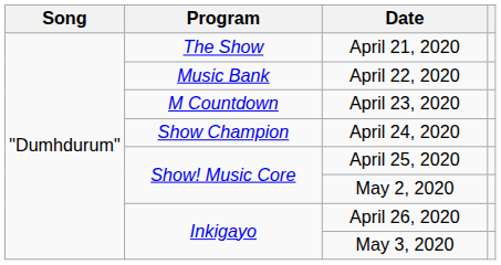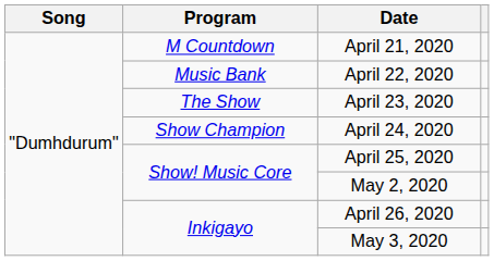April 21, 2020 | Program: The Show -> M Countdown
April 23, 2020 | Program: M Countdown -> The Show
